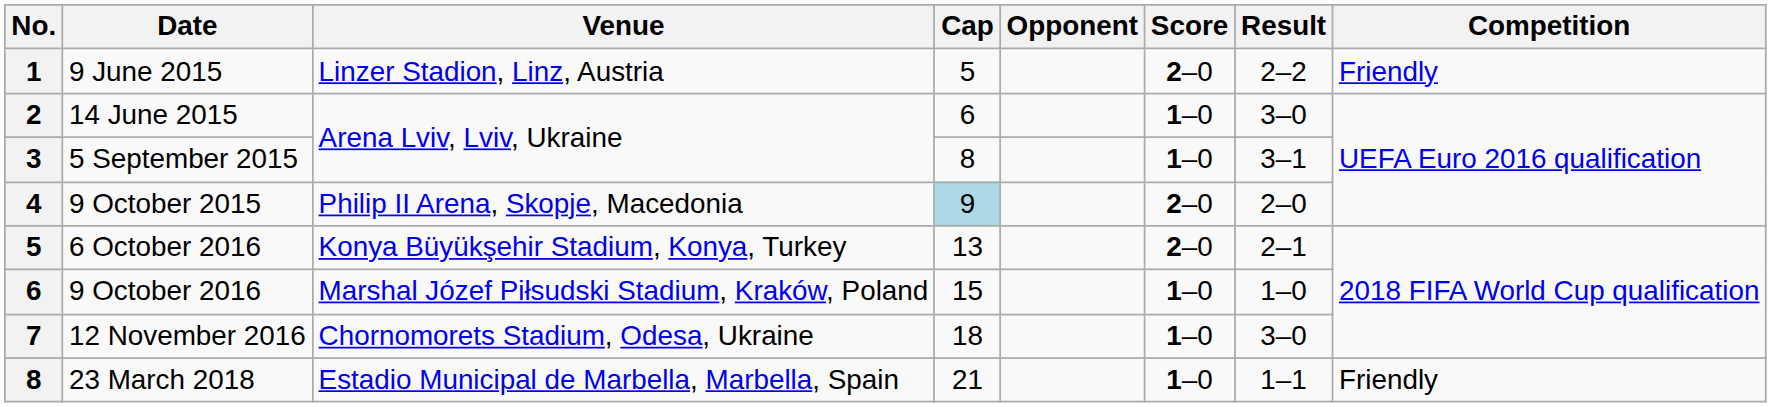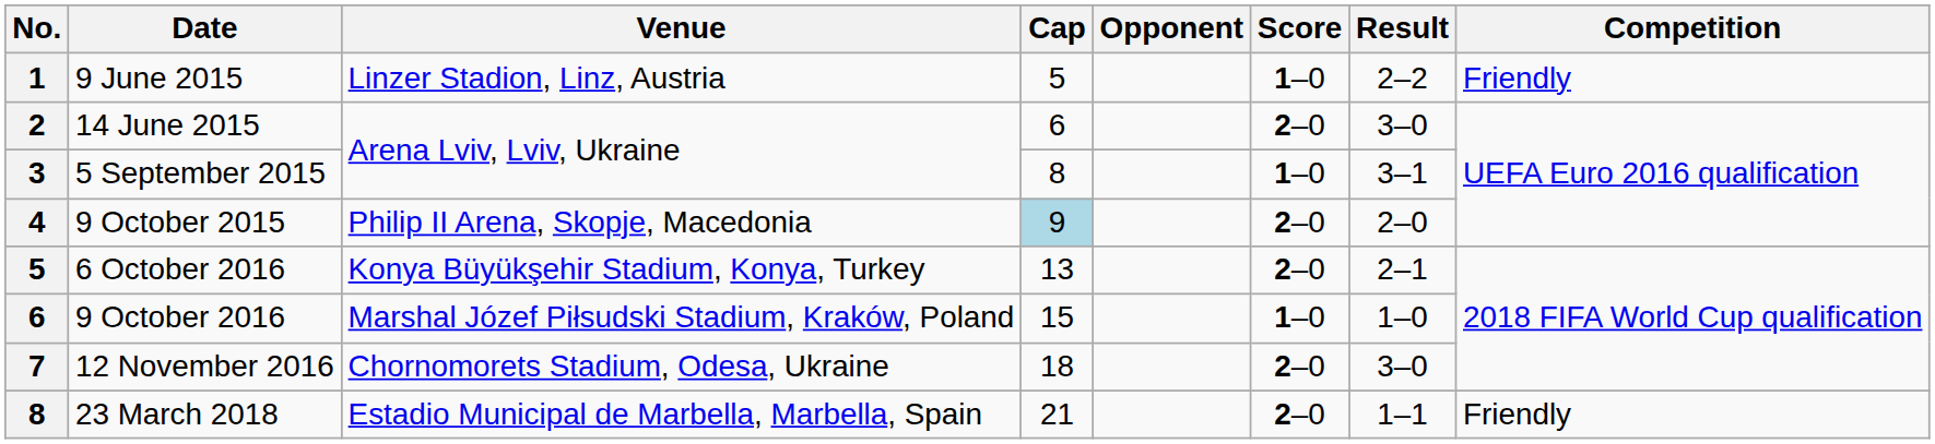9 June 2015 | Score: 2–0 -> 1–0
14 June 2015 | Score: 1–0 -> 2–0
12 November 2016 | Score: 1–0 -> 2–0
23 March 2018 | Score: 1–0 -> 2–0
